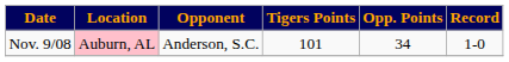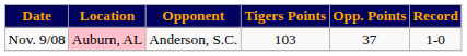Nov. 9/08 | Tigers Points: 101 -> 103
Nov. 9/08 | Opp. Points: 34 -> 37
